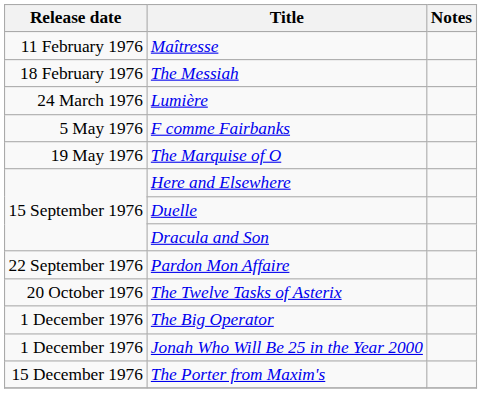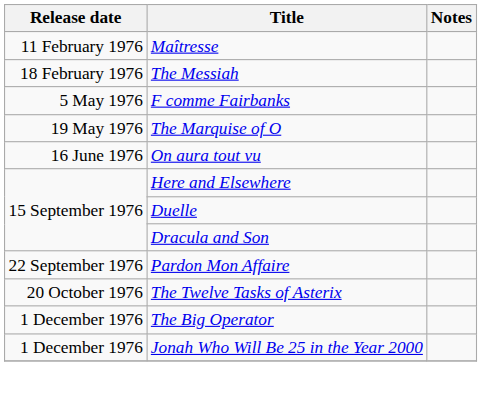- row: 24 March 1976 | Lumière
+ row: 16 June 1976 | On aura tout vu
- row: 15 December 1976 | The Porter from Maxim's
